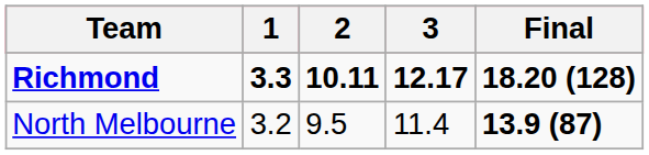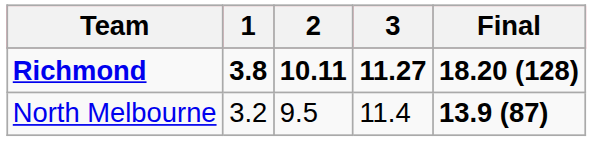Richmond | 1: 3.3 -> 3.8
Richmond | 3: 12.17 -> 11.27
